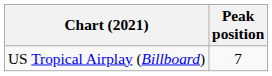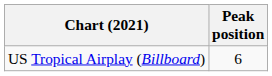US Tropical Airplay (Billboard) | Peak position: 7 -> 6
